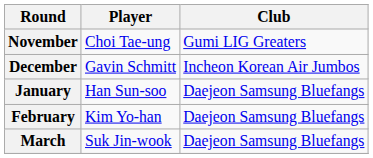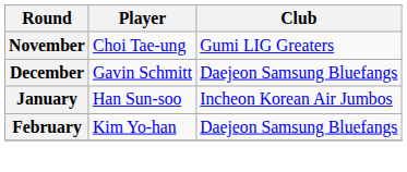December | Club: Incheon Korean Air Jumbos -> Daejeon Samsung Bluefangs
January | Club: Daejeon Samsung Bluefangs -> Incheon Korean Air Jumbos
- row: March | Suk Jin-wook | Daejeon Samsung Bluefangs
